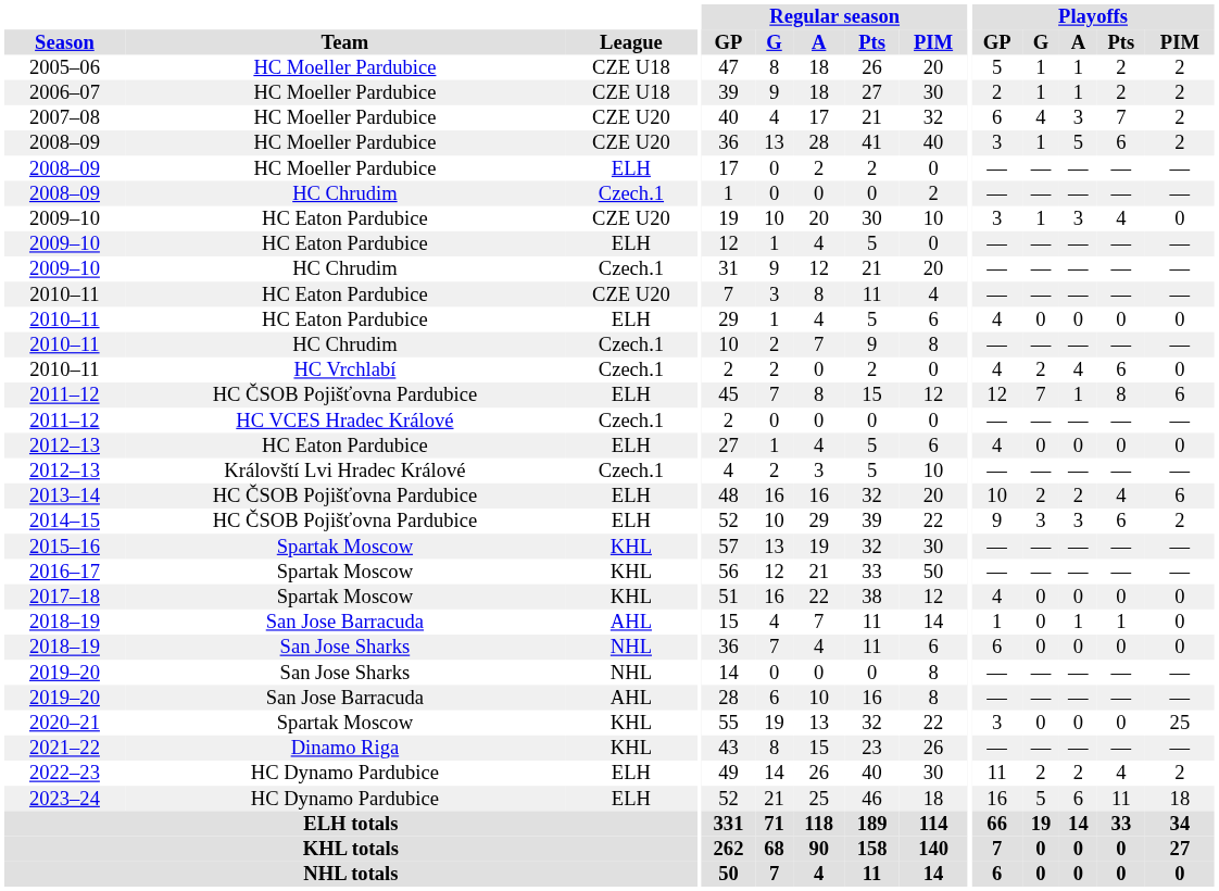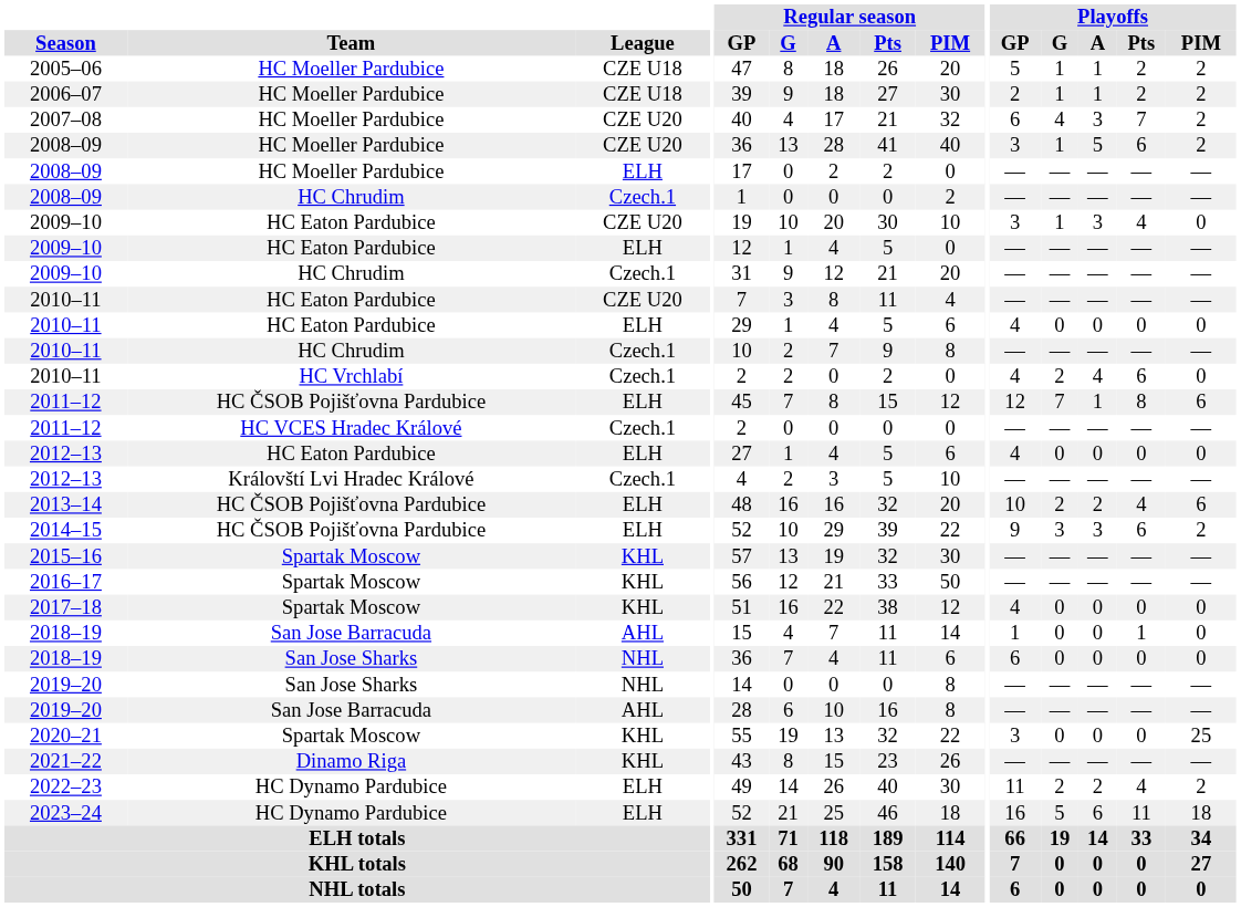2018–19 / AHL | Playoffs / A: 1 -> 0
